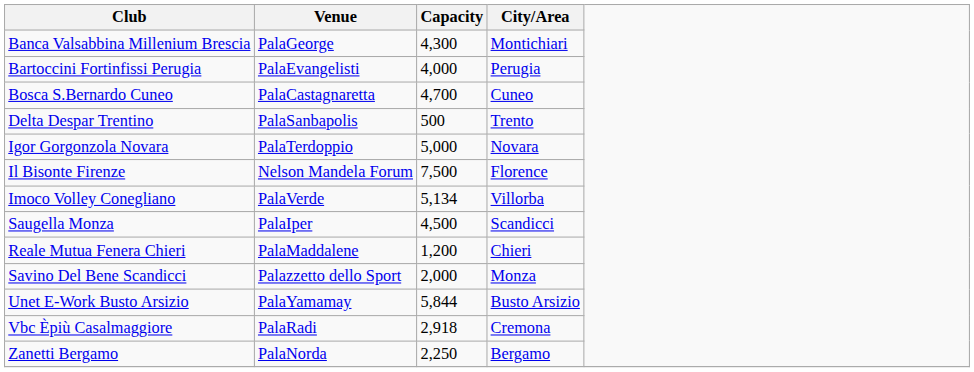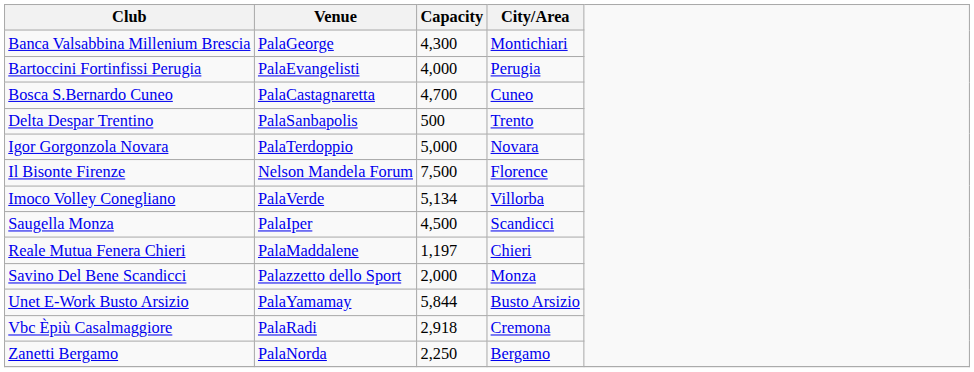Reale Mutua Fenera Chieri | Capacity: 1,200 -> 1,197
